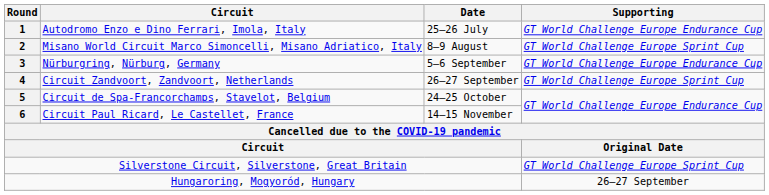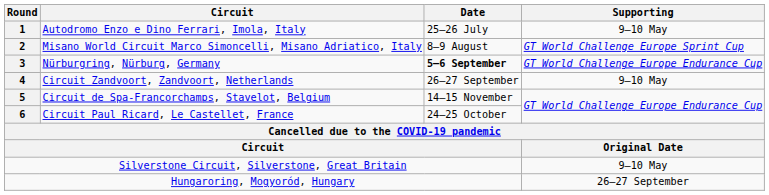Autodromo Enzo e Dino Ferrari, Imola, Italy | Supporting: GT World Challenge Europe Endurance Cup -> 9–10 May
Nürburgring, Nürburg, Germany | Date: normal -> bold
Circuit Zandvoort, Zandvoort, Netherlands | Supporting: GT World Challenge Europe Sprint Cup -> 9–10 May
Circuit de Spa-Francorchamps, Stavelot, Belgium | Date: 24–25 October -> 14–15 November
Circuit Paul Ricard, Le Castellet, France | Date: 14–15 November -> 24–25 October
Silverstone Circuit, Silverstone, Great Britain | Supporting: GT World Challenge Europe Sprint Cup -> 9–10 May
